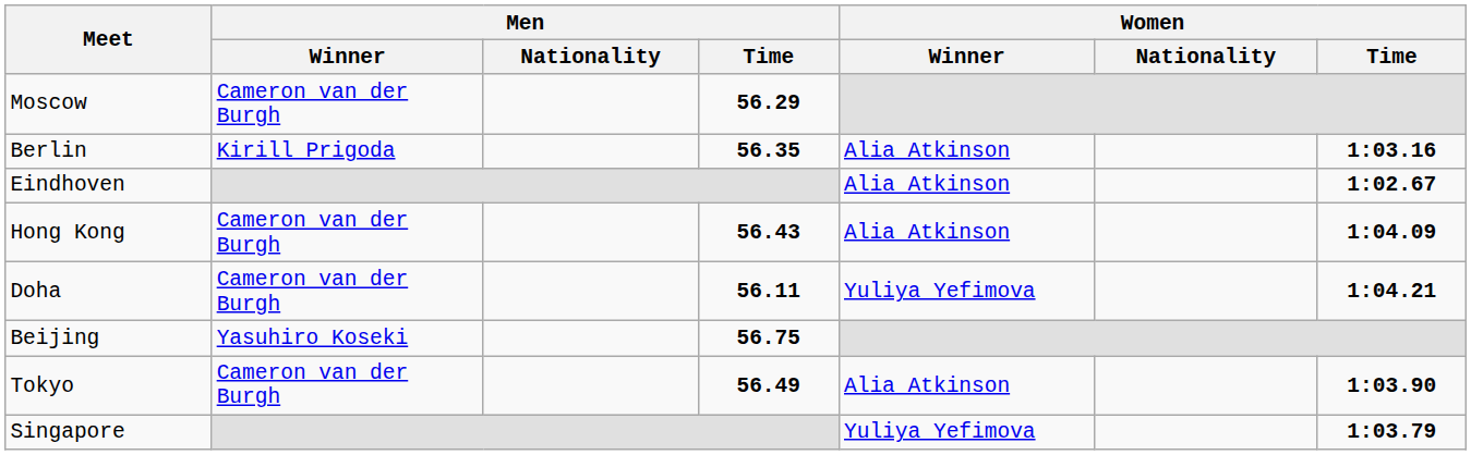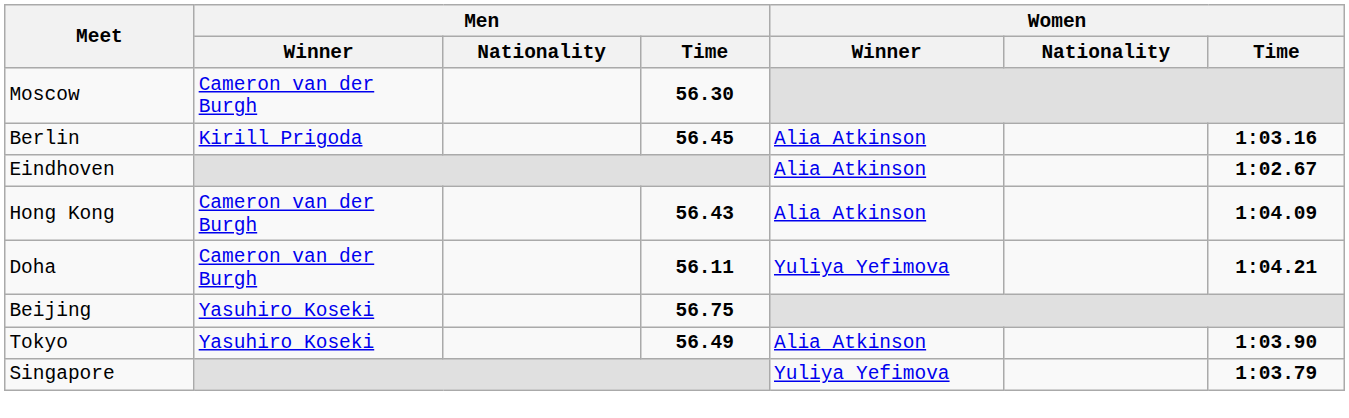Moscow | Men / Time: 56.29 -> 56.30
Berlin | Men / Time: 56.35 -> 56.45
Tokyo | Men / Winner: Cameron van der Burgh -> Yasuhiro Koseki
